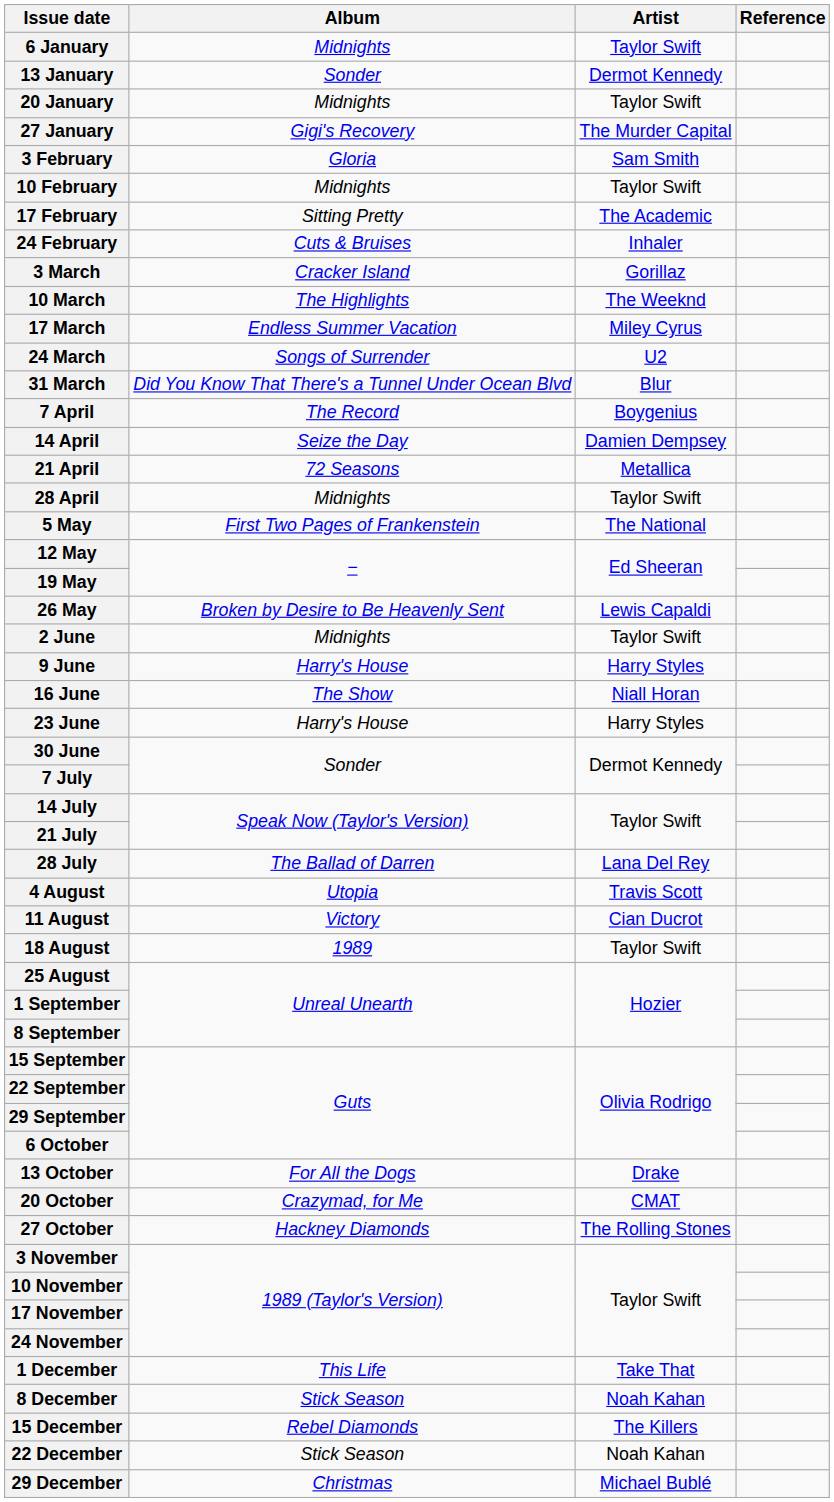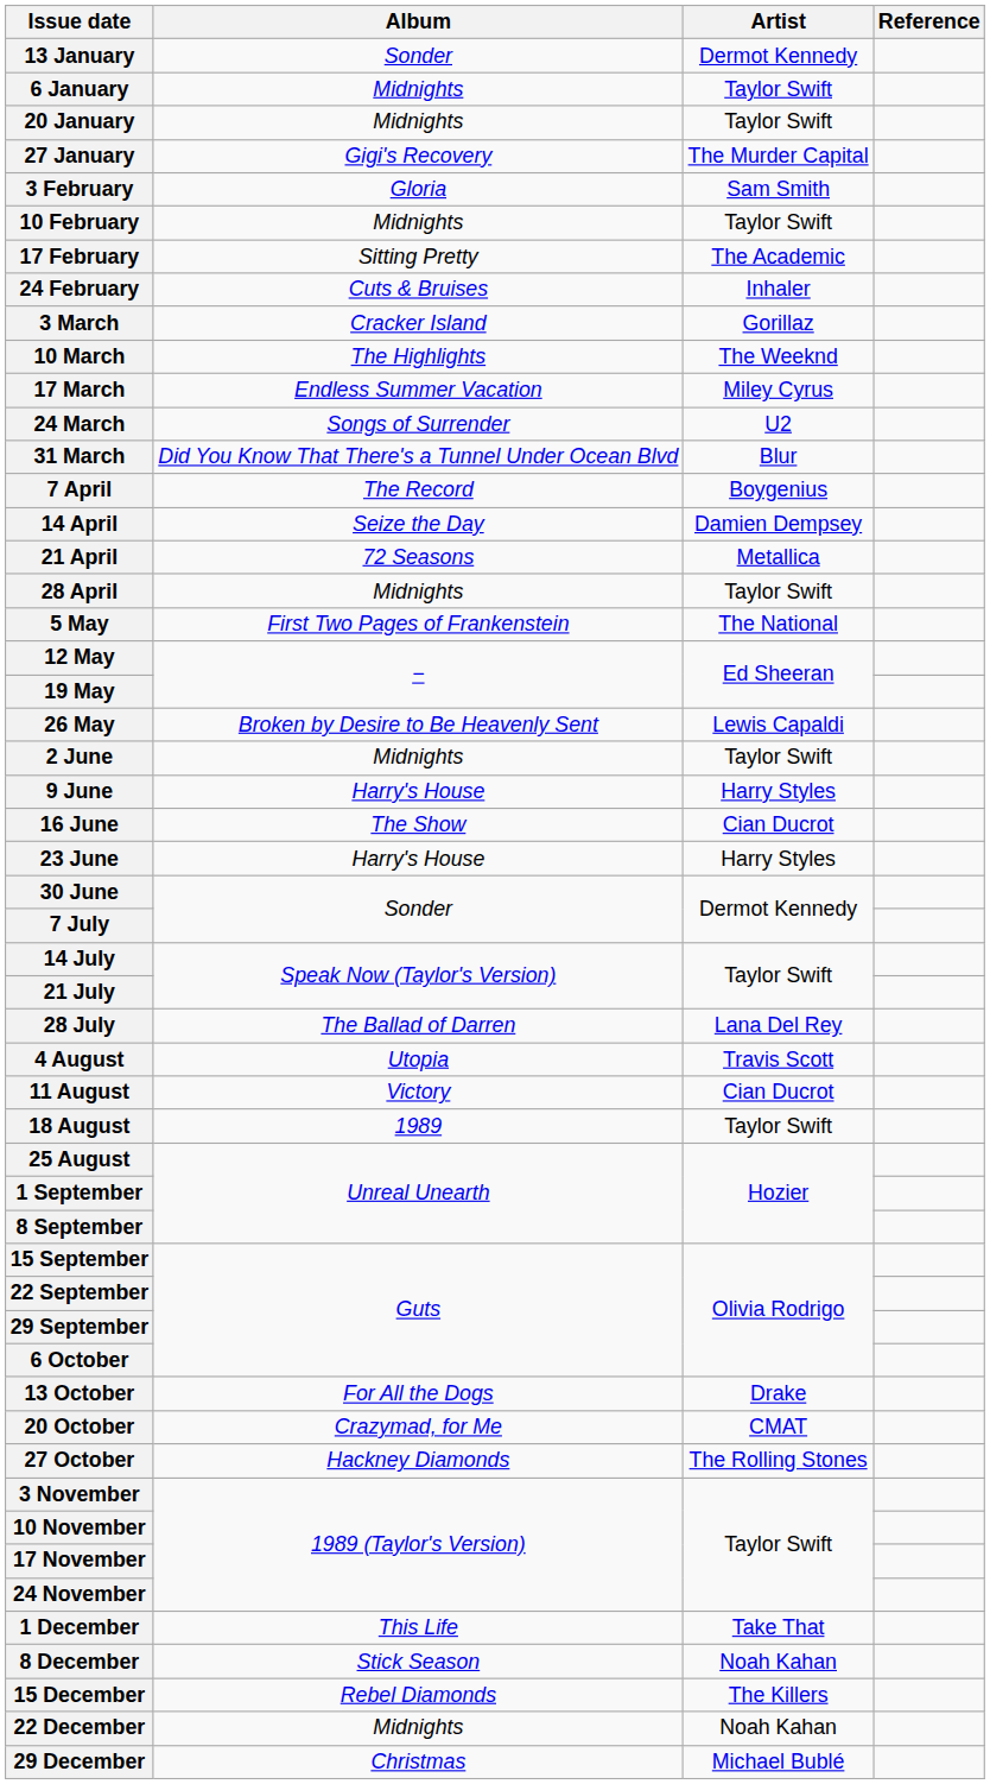rows swapped: 6 January <-> 13 January
16 June | Artist: Niall Horan -> Cian Ducrot
22 December | Album: Stick Season -> Midnights
